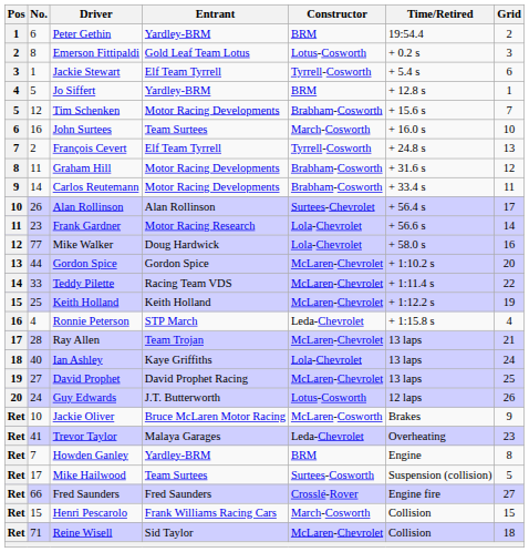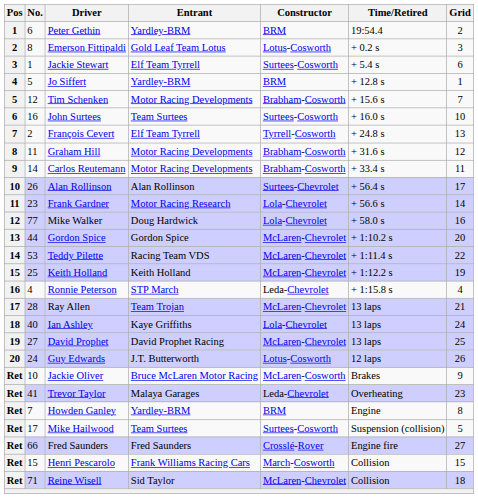Jackie Stewart | Constructor: Tyrrell-Cosworth -> Surtees-Cosworth
John Surtees | Constructor: March-Cosworth -> Surtees-Cosworth
Teddy Pilette | No.: 33 -> 53
